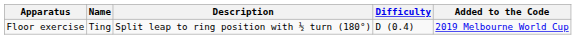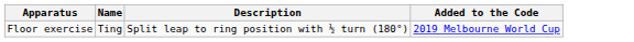- column: Difficulty | D (0.4)
